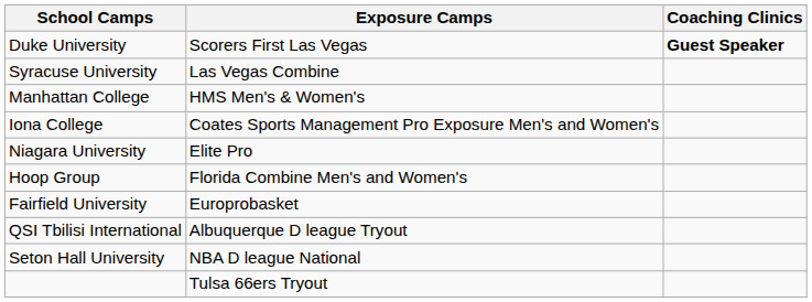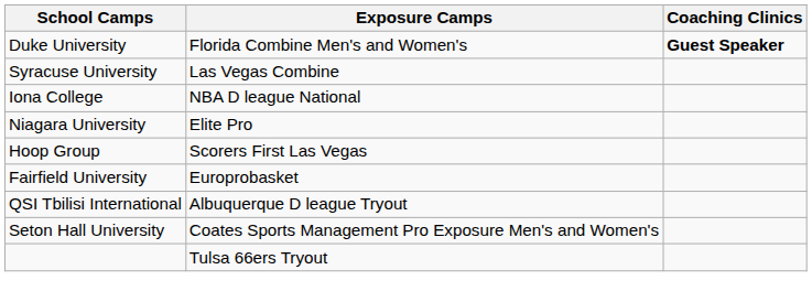Duke University | Exposure Camps: Scorers First Las Vegas -> Florida Combine Men's and Women's
- row: Manhattan College | HMS Men's & Women's
Iona College | Exposure Camps: Coates Sports Management Pro Exposure Men's and Women's -> NBA D league National
Hoop Group | Exposure Camps: Florida Combine Men's and Women's -> Scorers First Las Vegas
Seton Hall University | Exposure Camps: NBA D league National -> Coates Sports Management Pro Exposure Men's and Women's
